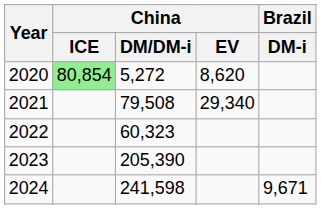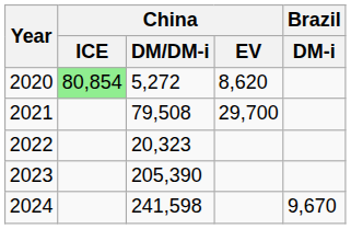2021 | China / EV: 29,340 -> 29,700
2022 | China / DM/DM-i: 60,323 -> 20,323
2024 | Brazil / DM-i: 9,671 -> 9,670
